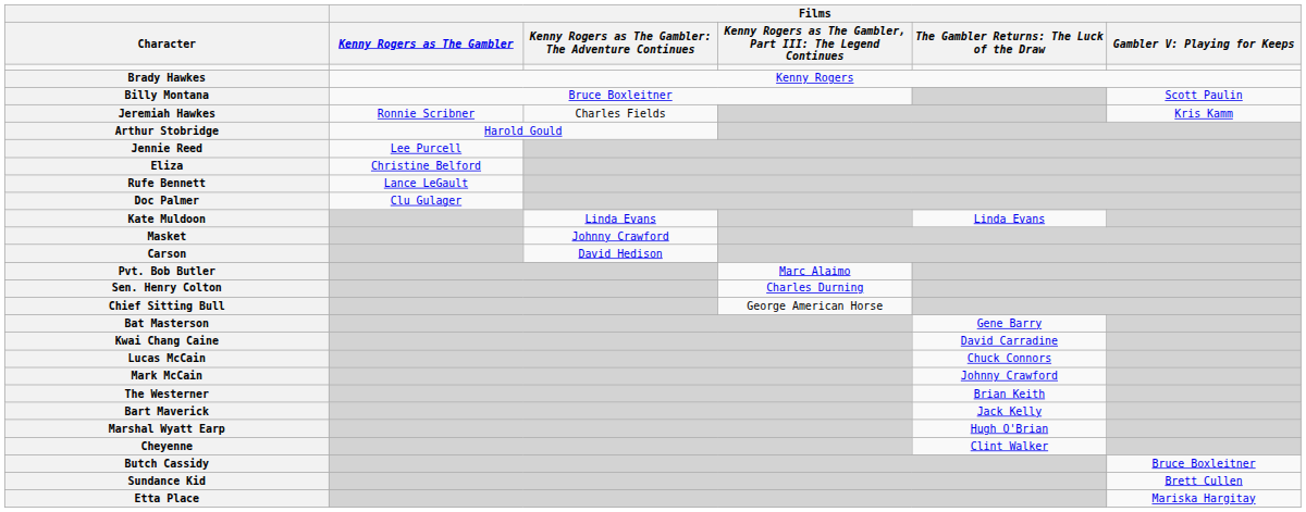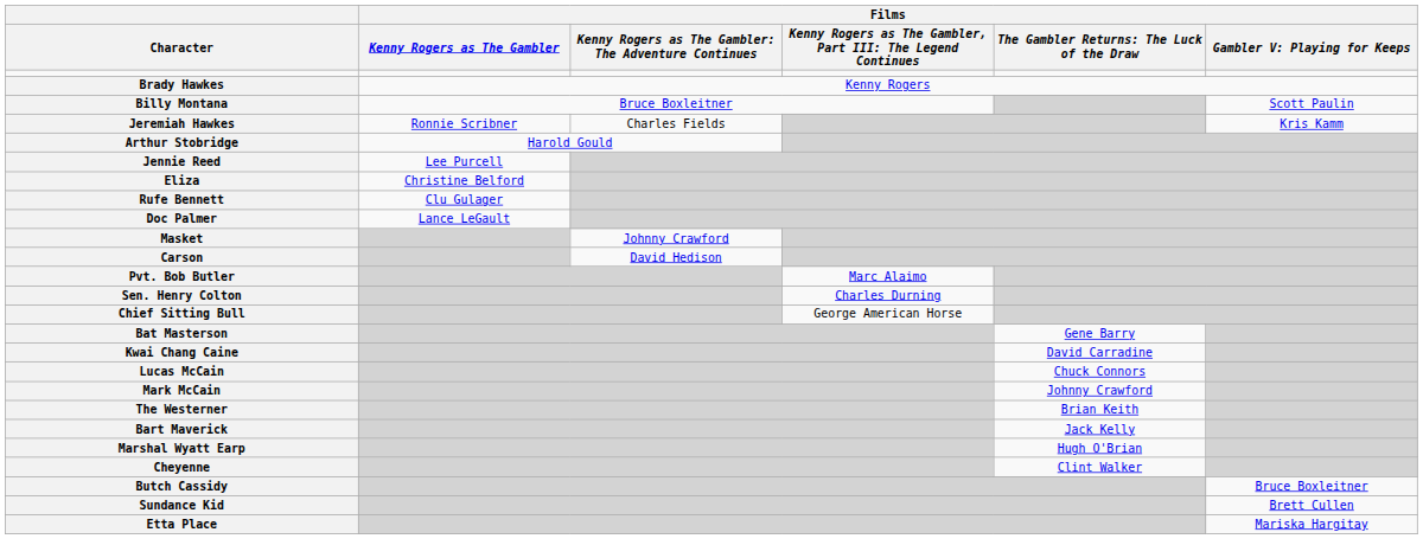Rufe Bennett | Films / Kenny Rogers as The Gambler: Lance LeGault -> Clu Gulager
Doc Palmer | Films / Kenny Rogers as The Gambler: Clu Gulager -> Lance LeGault
- row: Kate Muldoon | Linda Evans | Linda Evans
